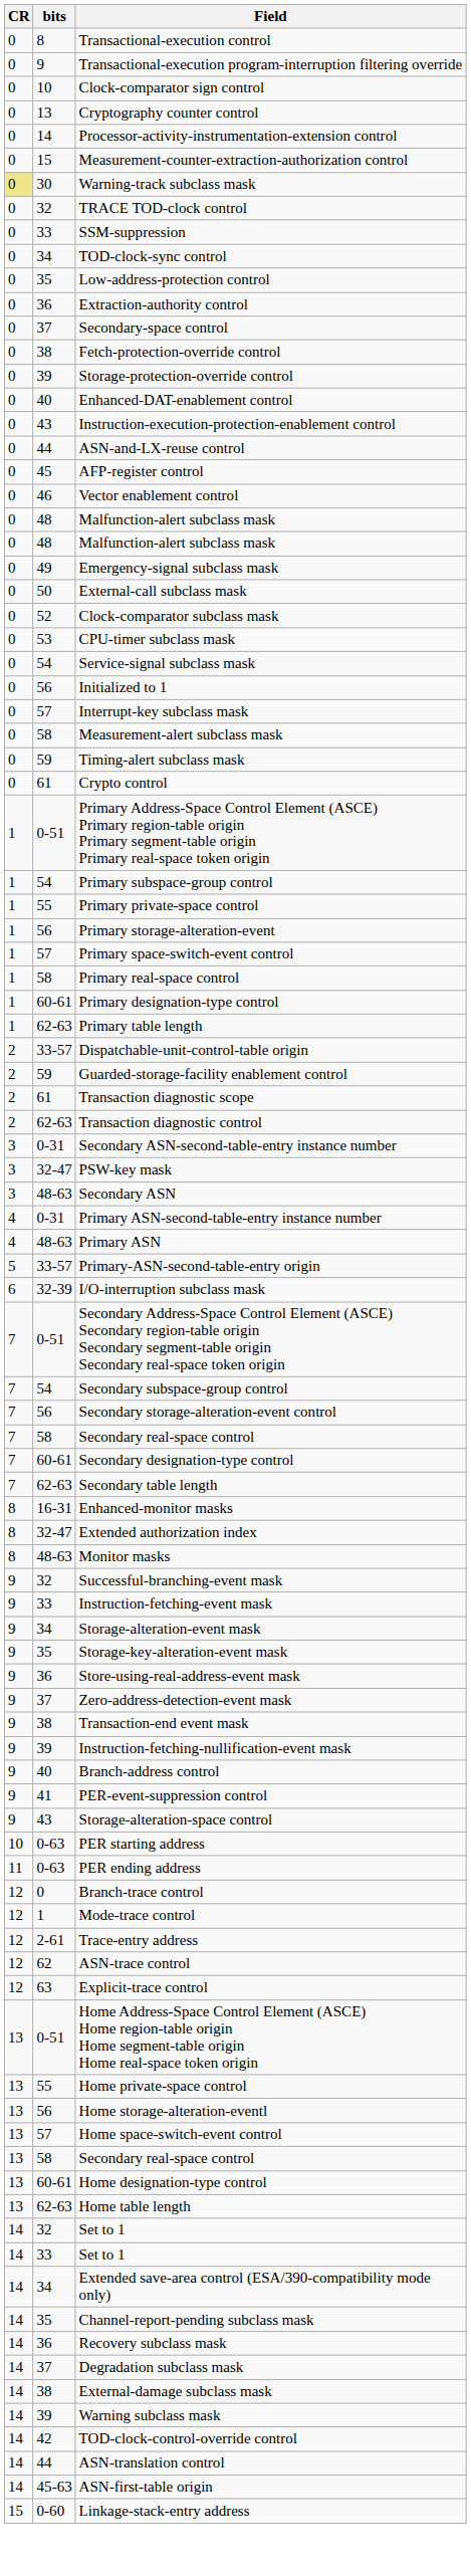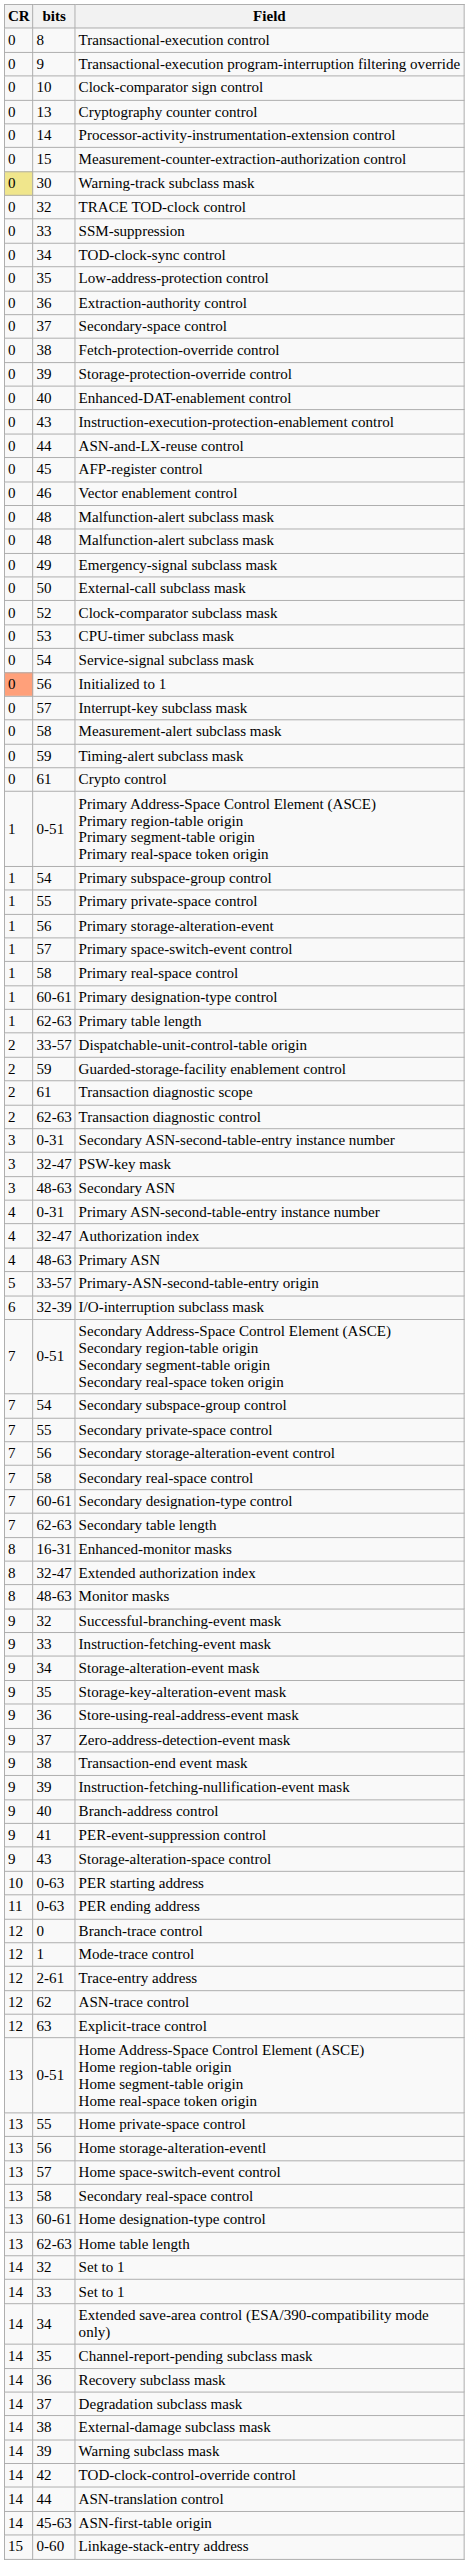Initialized to 1 | CR: no background -> lightsalmon background
+ row: 4 | 32-47 | Authorization index
+ row: 7 | 55 | Secondary private-space control
